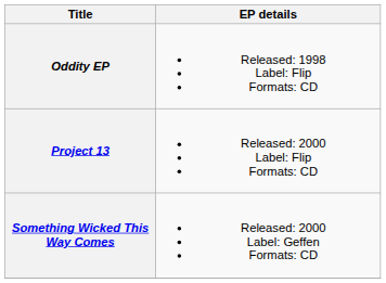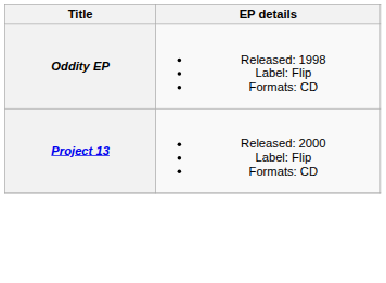- row: Something Wicked This Way Comes | Released: 2000 Label: Geffen Formats: CD
